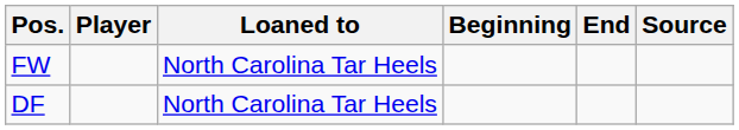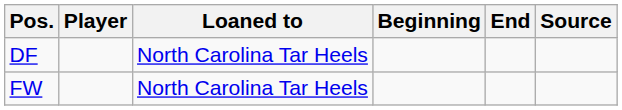rows swapped: DF <-> FW
